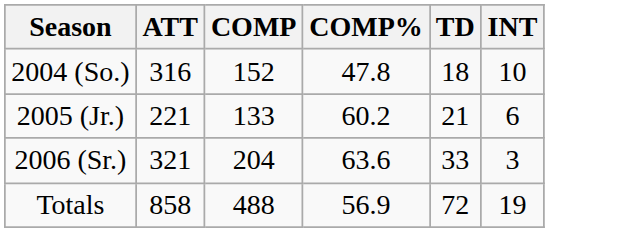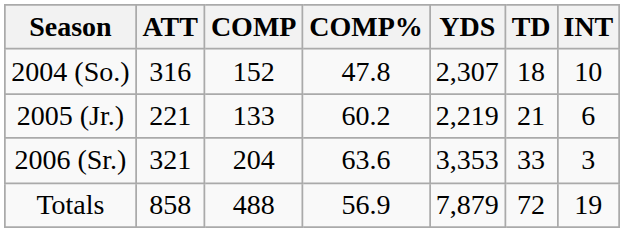+ column: YDS | 2,307 | 2,219 | 3,353 | 7,879
